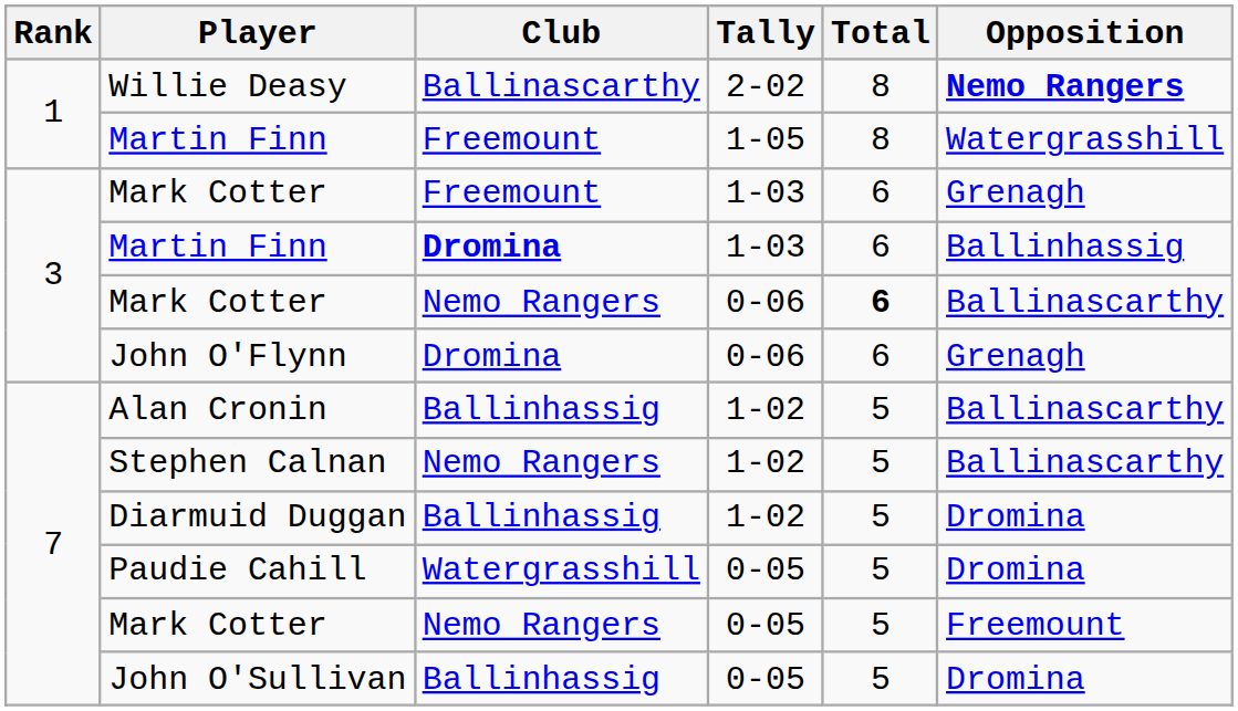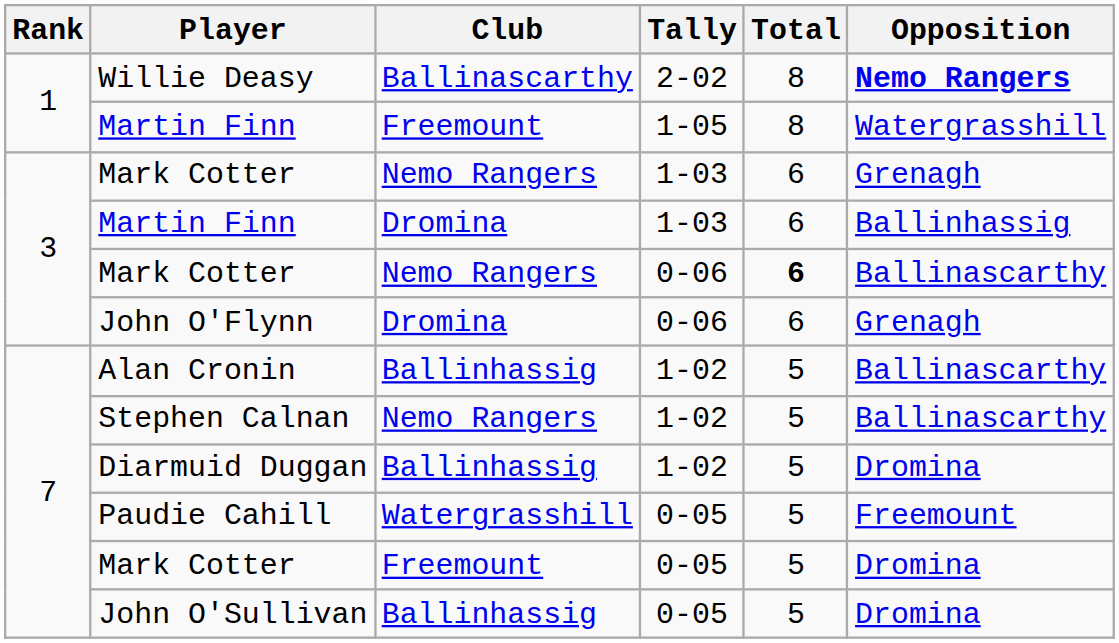Mark Cotter / 1-03 | Club: Freemount -> Nemo Rangers
Martin Finn / 1-03 | Club: bold -> normal
Paudie Cahill | Opposition: Dromina -> Freemount
Mark Cotter / 0-05 | Club: Nemo Rangers -> Freemount
Mark Cotter / 0-05 | Opposition: Freemount -> Dromina
